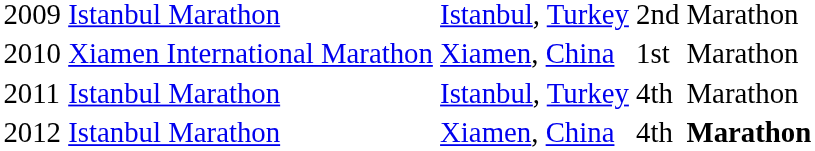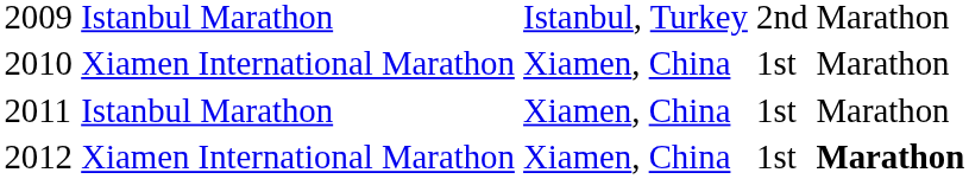2011 | column 3: Istanbul, Turkey -> Xiamen, China
2011 | column 4: 4th -> 1st
2012 | column 2: Istanbul Marathon -> Xiamen International Marathon
2012 | column 4: 4th -> 1st
